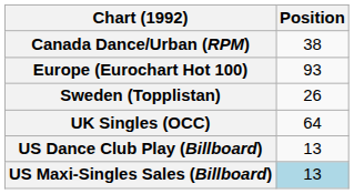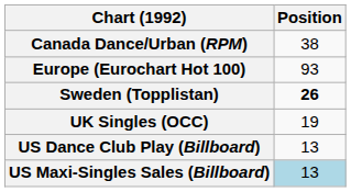Sweden (Topplistan) | Position: normal -> bold
UK Singles (OCC) | Position: 64 -> 19
